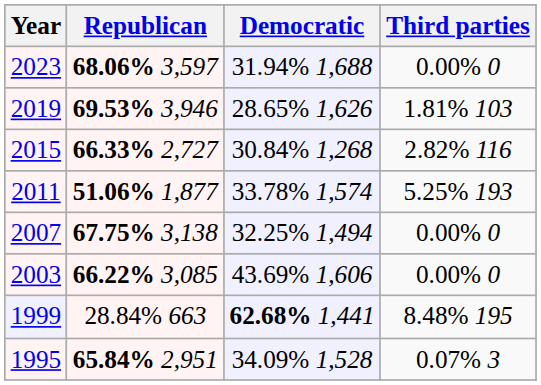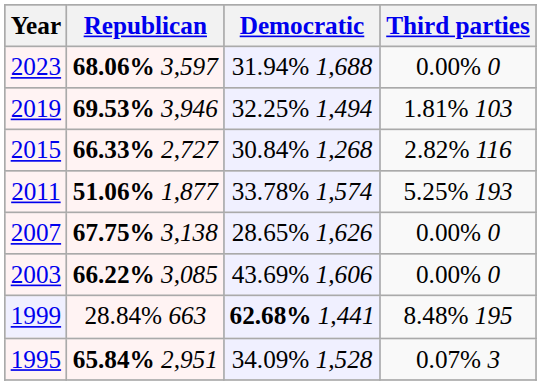2019 | Democratic: 28.65% 1,626 -> 32.25% 1,494
2007 | Democratic: 32.25% 1,494 -> 28.65% 1,626
